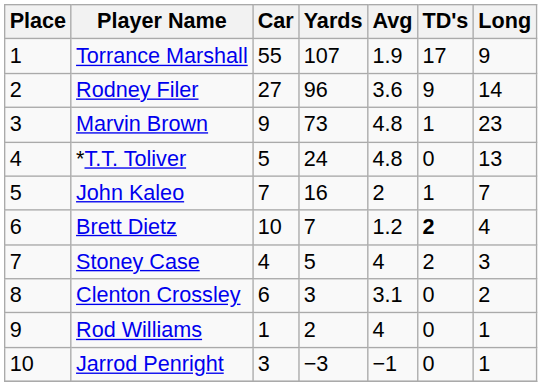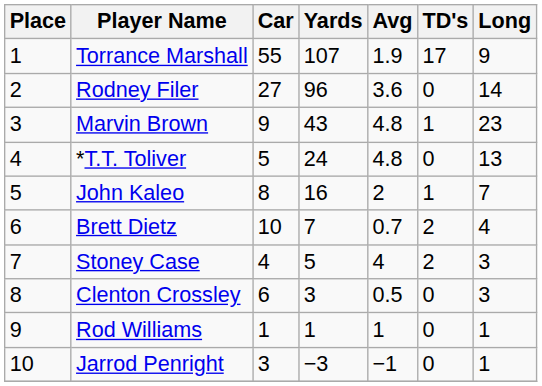Rodney Filer | TD's: 9 -> 0
Marvin Brown | Yards: 73 -> 43
John Kaleo | Car: 7 -> 8
Brett Dietz | Avg: 1.2 -> 0.7
Brett Dietz | TD's: bold -> normal
Clenton Crossley | Avg: 3.1 -> 0.5
Clenton Crossley | Long: 2 -> 3
Rod Williams | Yards: 2 -> 1
Rod Williams | Avg: 4 -> 1
